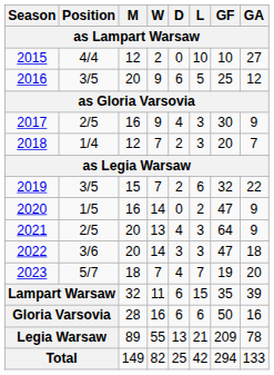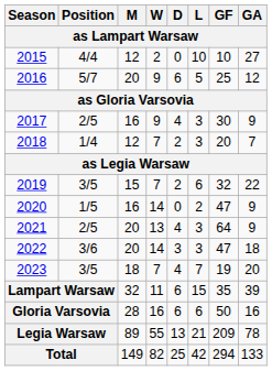2016 | Position: 3/5 -> 5/7
2023 | Position: 5/7 -> 3/5
